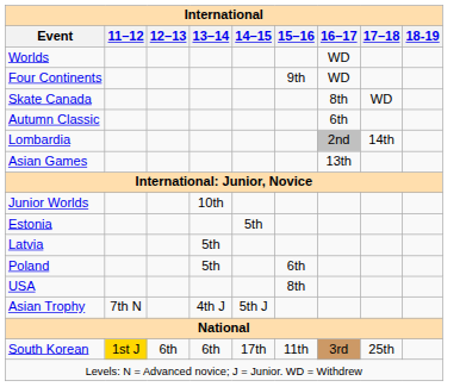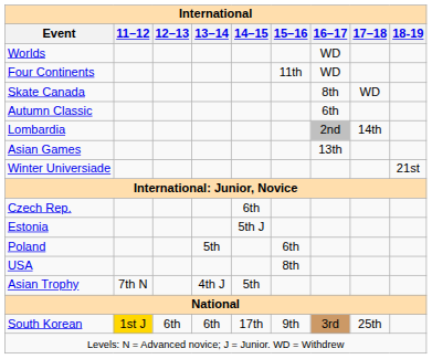Four Continents | 15–16: 9th -> 11th
+ row: Winter Universiade | 21st
- row: Junior Worlds | 10th
+ row: Czech Rep. | 6th
Estonia | 14–15: 5th -> 5th J
- row: Latvia | 5th
Asian Trophy | 14–15: 5th J -> 5th
South Korean | 15–16: 11th -> 9th
